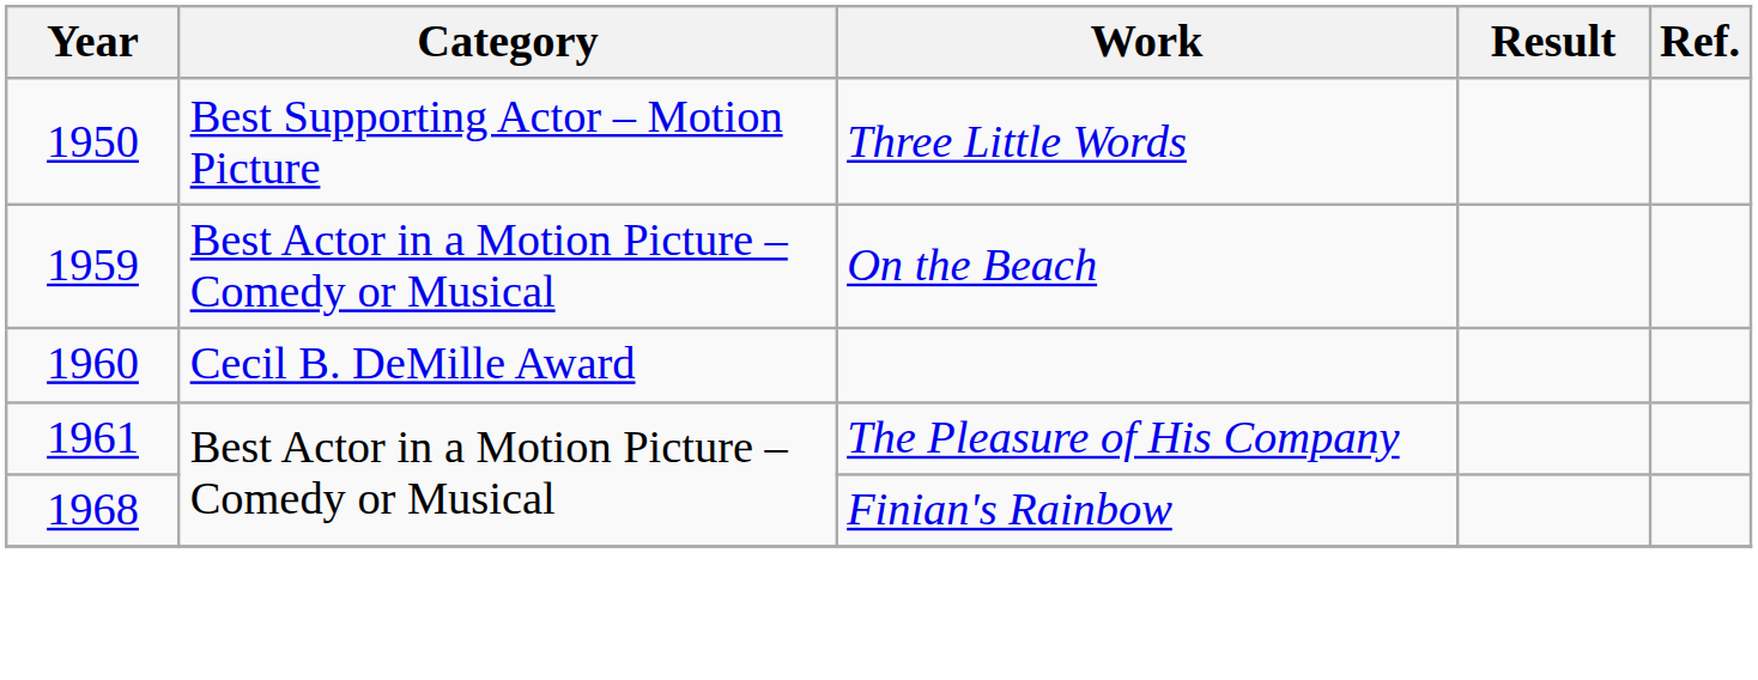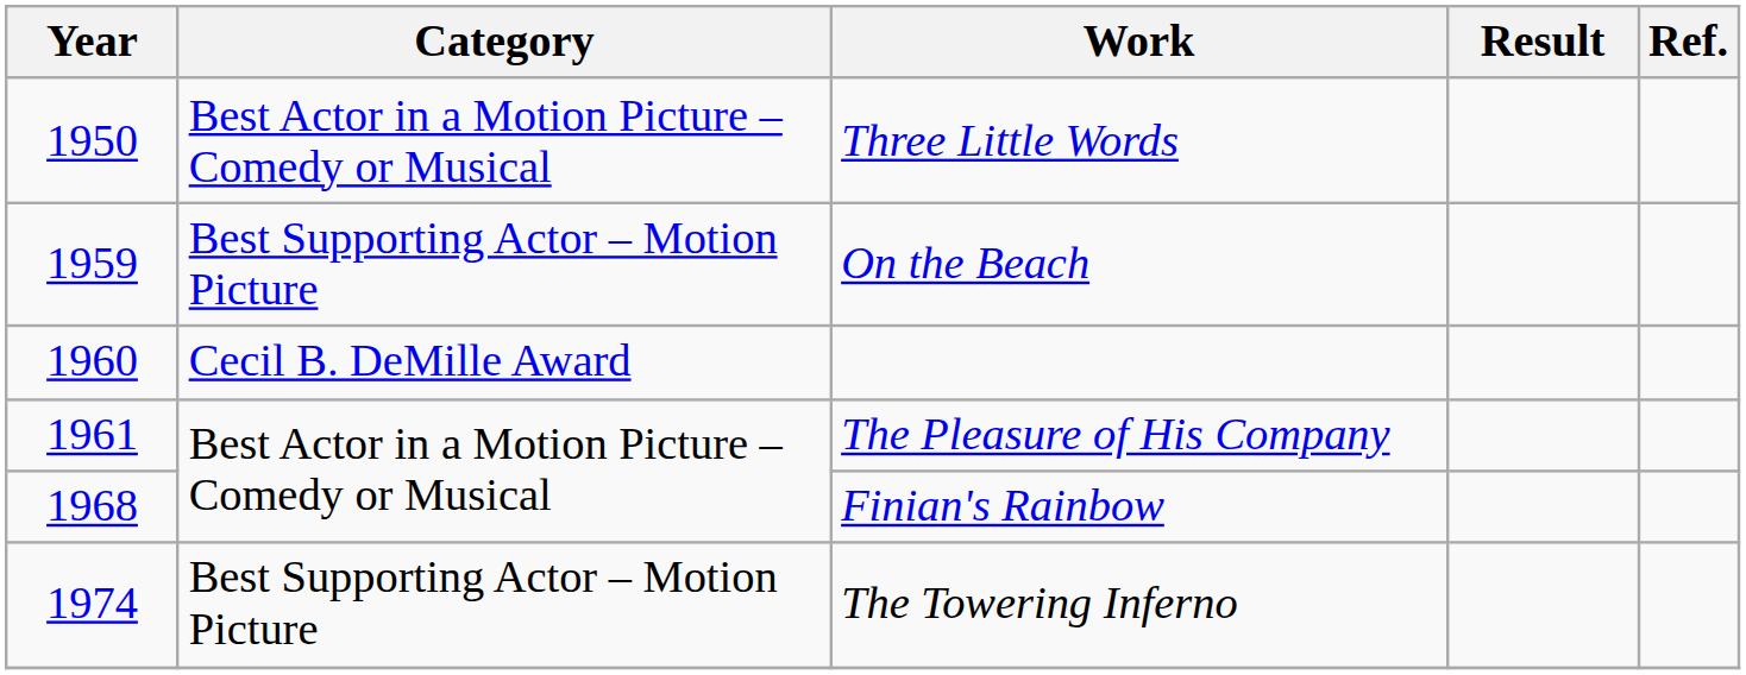Three Little Words | Category: Best Supporting Actor – Motion Picture -> Best Actor in a Motion Picture – Comedy or Musical
On the Beach | Category: Best Actor in a Motion Picture – Comedy or Musical -> Best Supporting Actor – Motion Picture
+ row: 1974 | Best Supporting Actor – Motion Picture | The Towering Inferno
